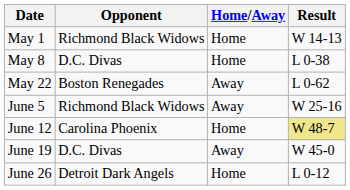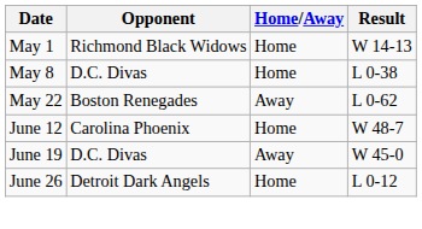- row: June 5 | Richmond Black Widows | Away | W 25-16
June 12 | Result: khaki background -> no background
